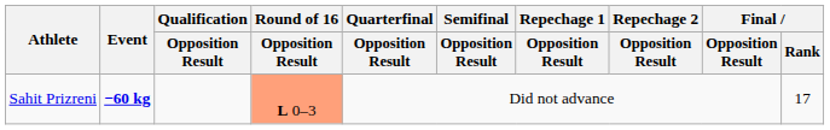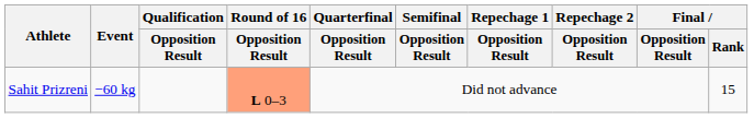Sahit Prizreni | Event: bold -> normal
Sahit Prizreni | Final / Rank: 17 -> 15
